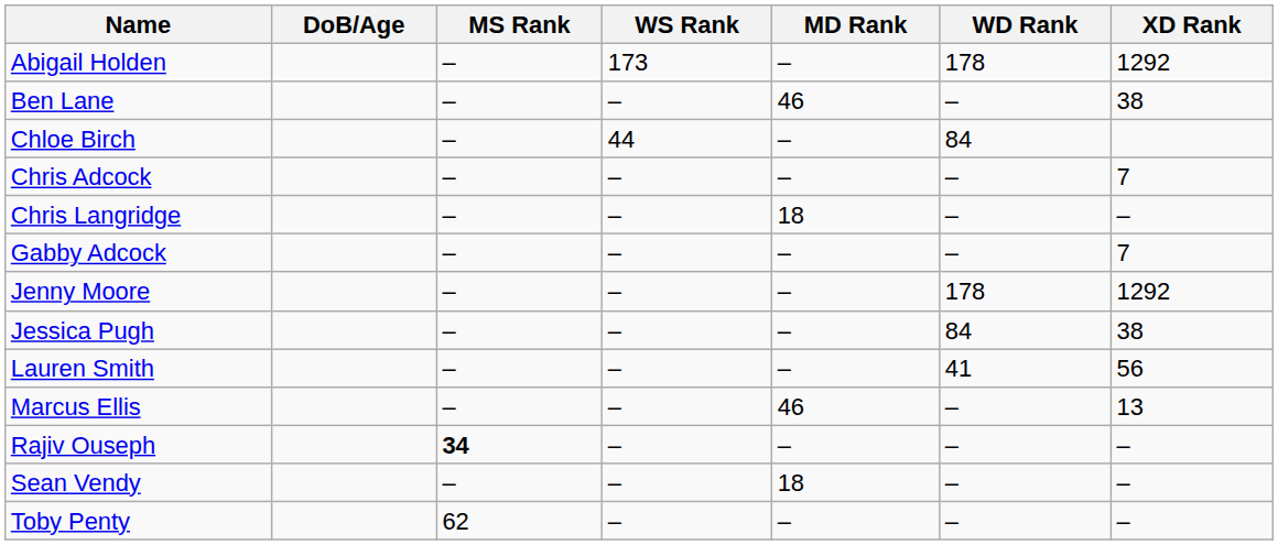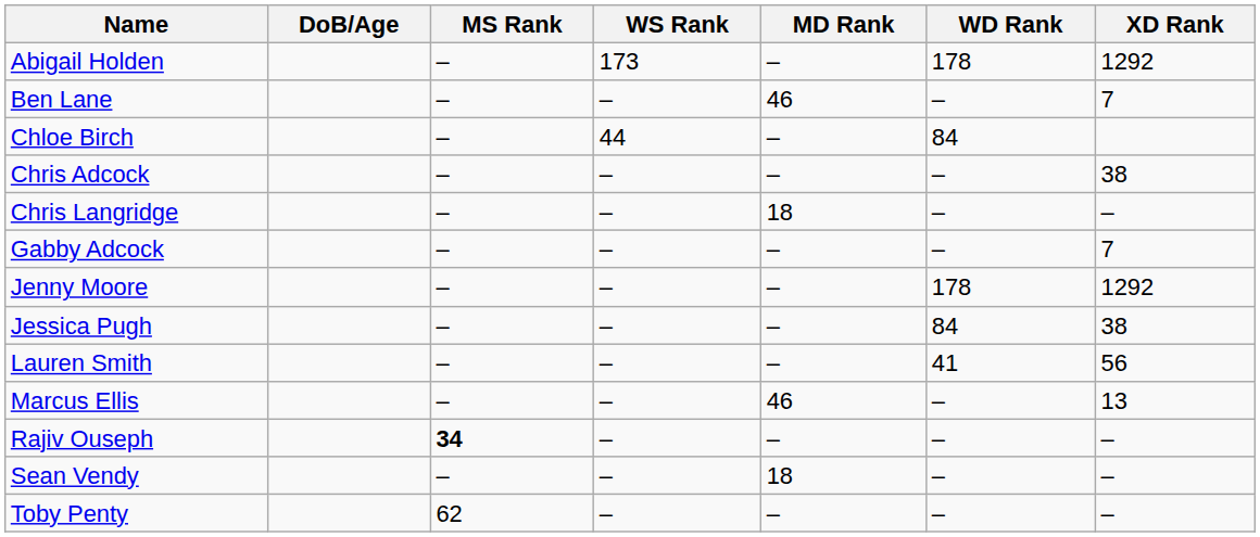Ben Lane | XD Rank: 38 -> 7
Chris Adcock | XD Rank: 7 -> 38
